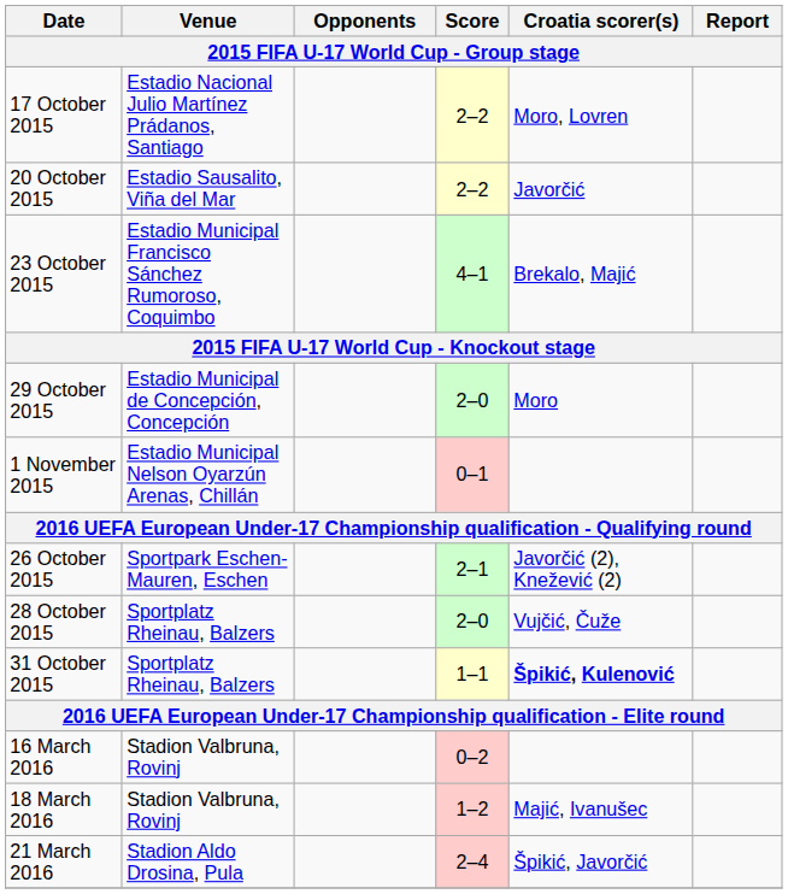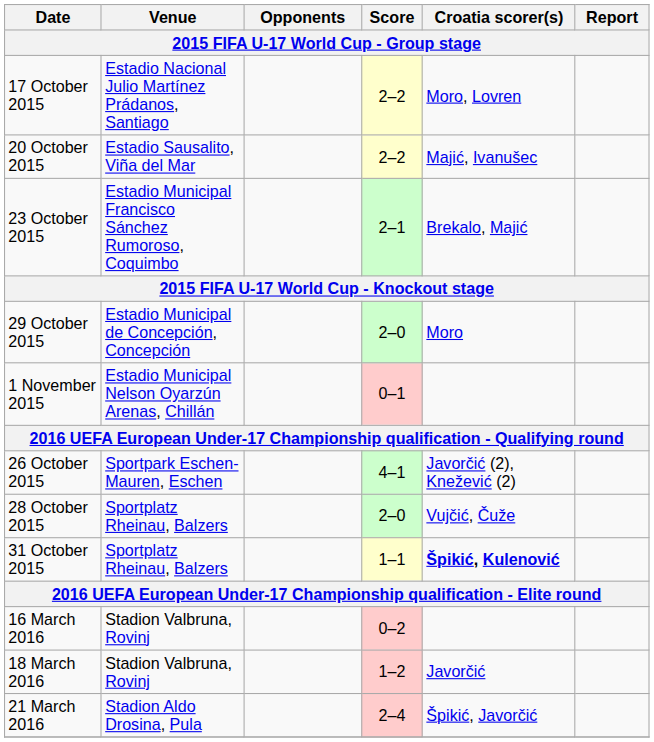20 October 2015 | Croatia scorer(s): Javorčić -> Majić, Ivanušec
23 October 2015 | Score: 4–1 -> 2–1
26 October 2015 | Score: 2–1 -> 4–1
18 March 2016 | Croatia scorer(s): Majić, Ivanušec -> Javorčić
